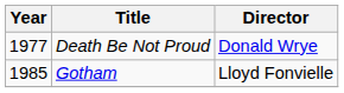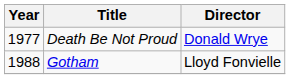Gotham | Year: 1985 -> 1988
